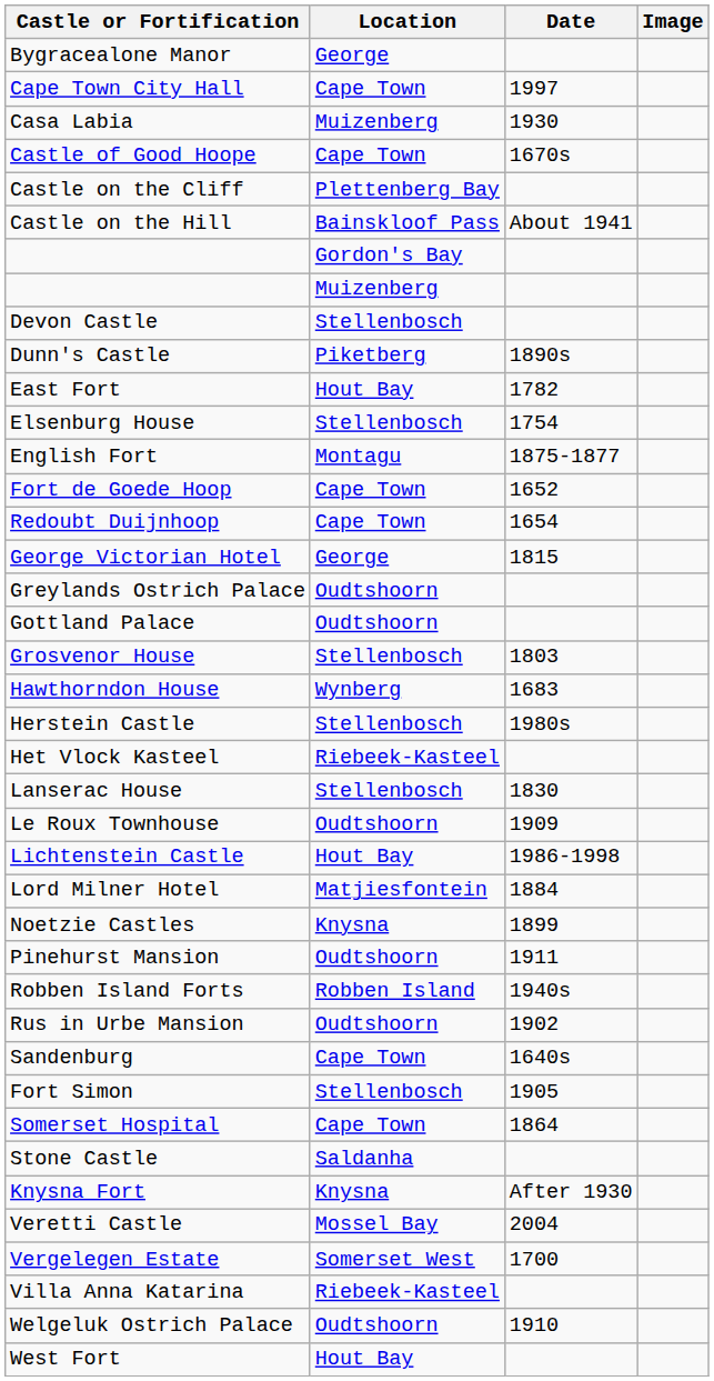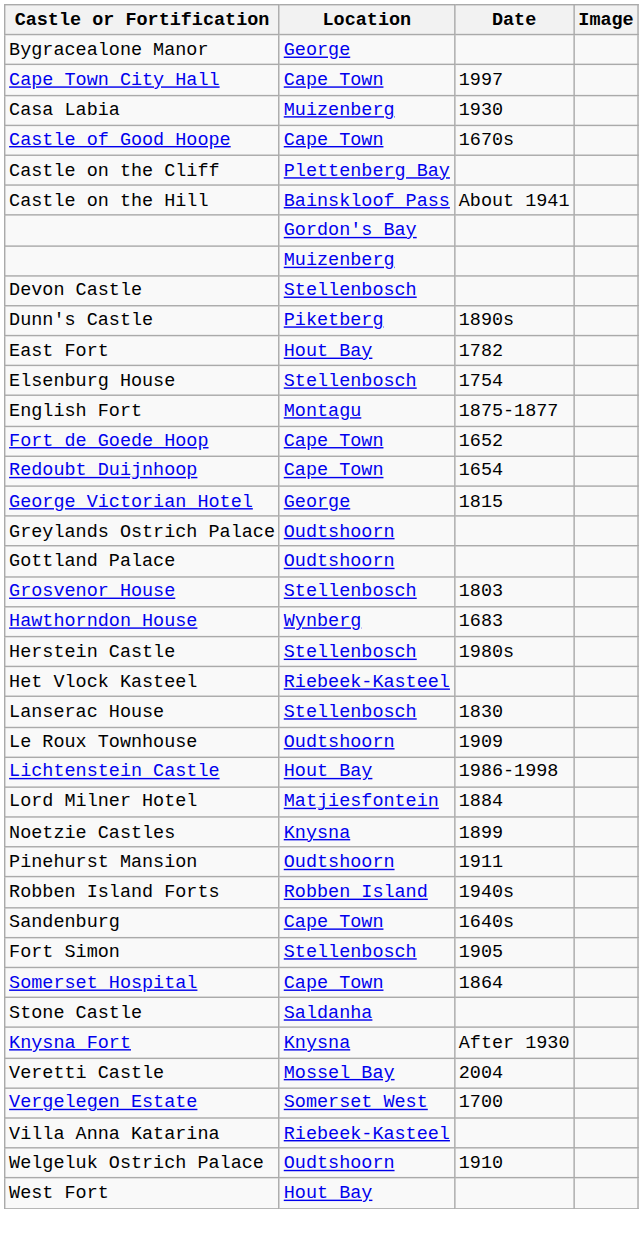- row: Rus in Urbe Mansion | Oudtshoorn | 1902
